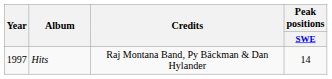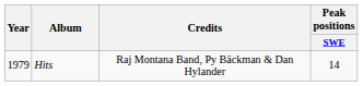Hits | Year: 1997 -> 1979
